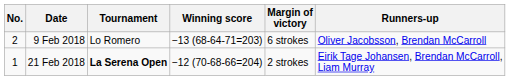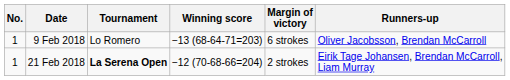9 Feb 2018 | No.: 2 -> 1
